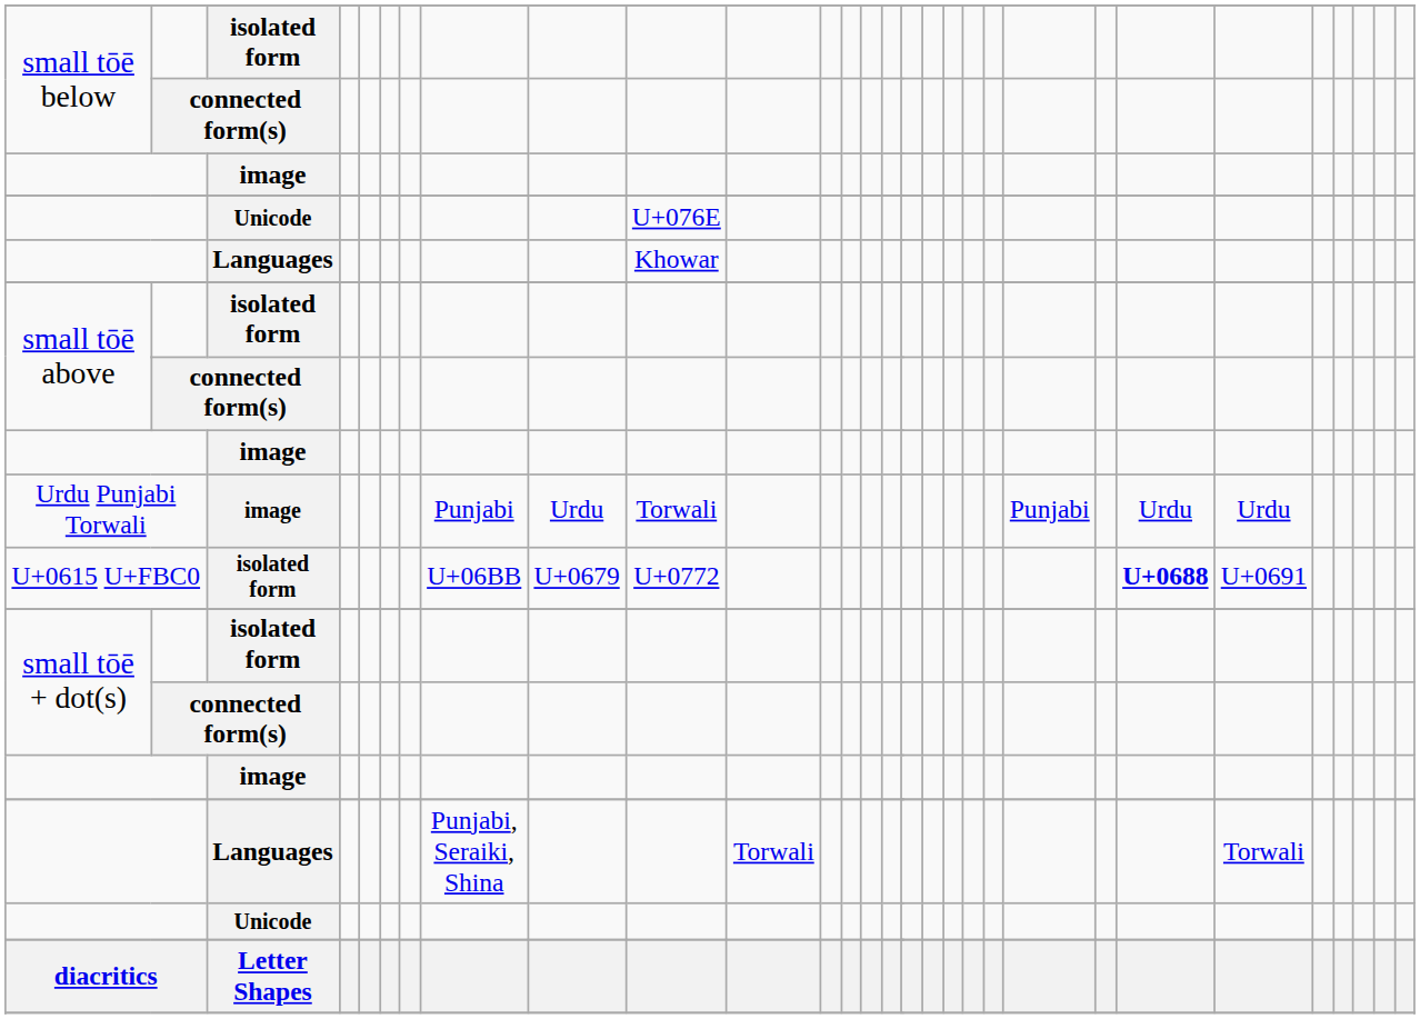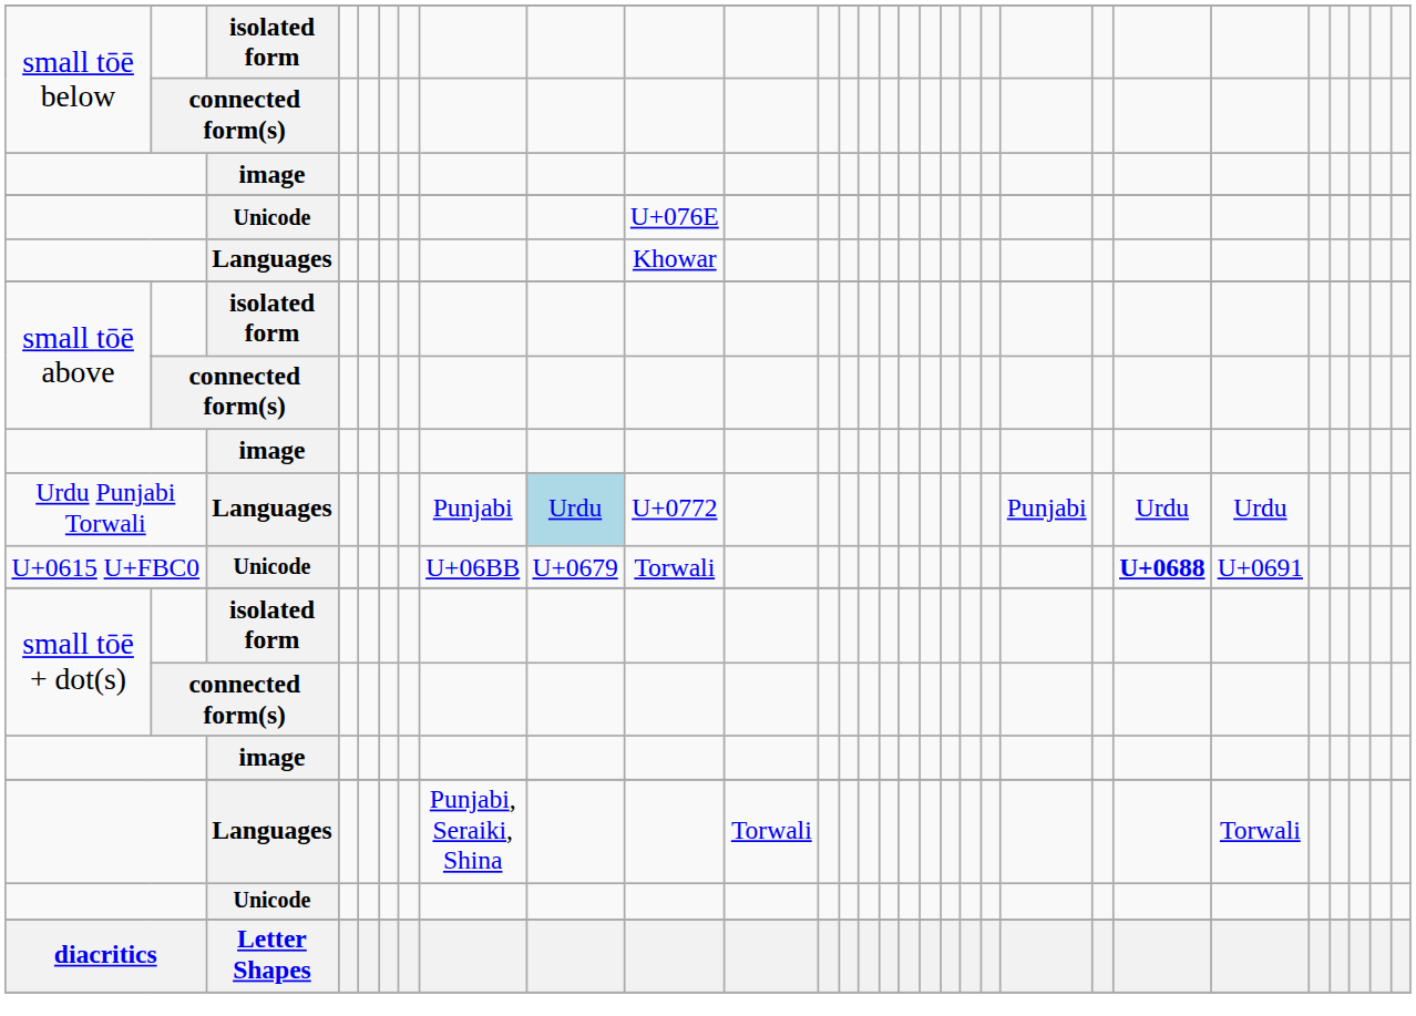Urdu Punjabi Torwali | column 5: image -> Languages
Urdu Punjabi Torwali | column 11: no background -> lightblue background
Urdu Punjabi Torwali | column 12: Torwali -> U+0772
U+0615 U+FBC0 | column 5: isolated form -> Unicode
U+0615 U+FBC0 | column 12: U+0772 -> Torwali
